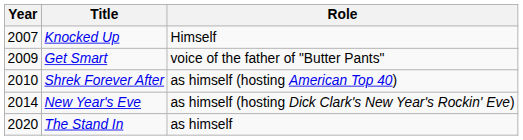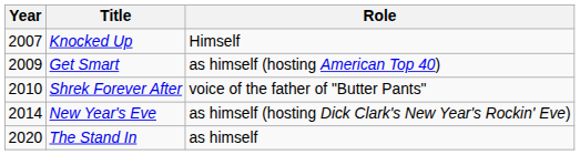Get Smart | Role: voice of the father of "Butter Pants" -> as himself (hosting American Top 40)
Shrek Forever After | Role: as himself (hosting American Top 40) -> voice of the father of "Butter Pants"
